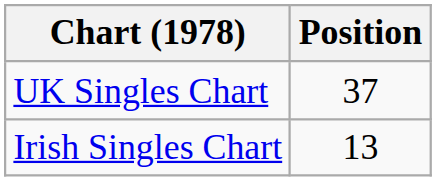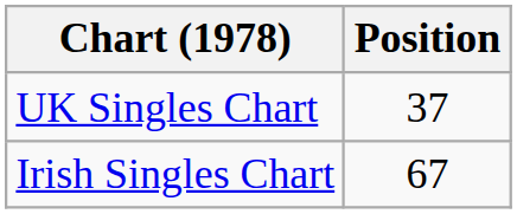Irish Singles Chart | Position: 13 -> 67
